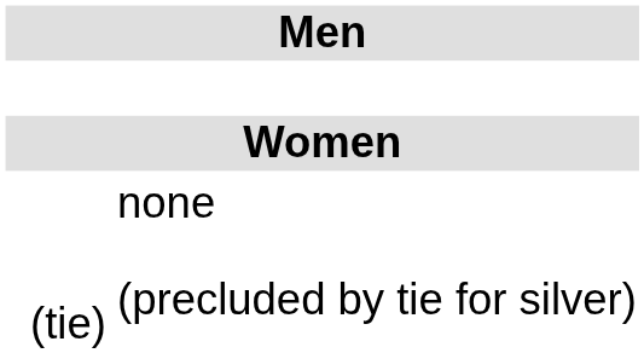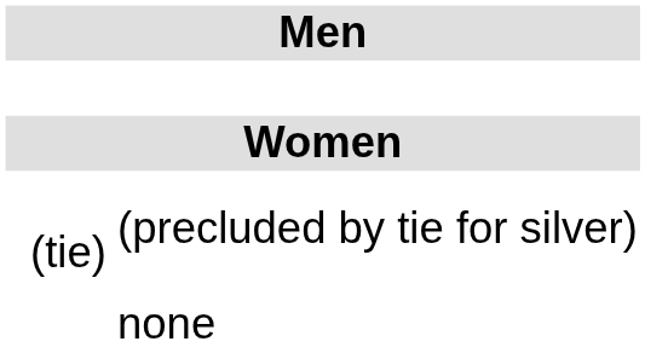rows swapped: (precluded by tie for silver) <-> none
